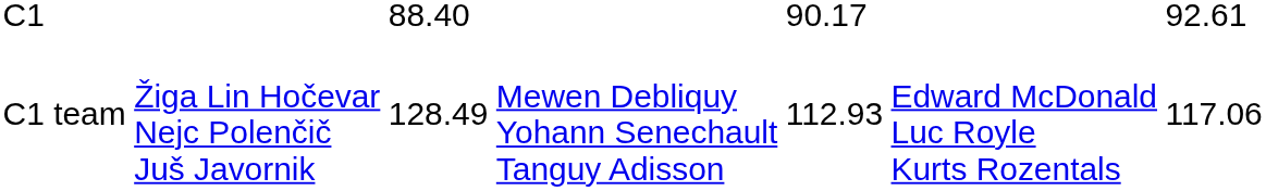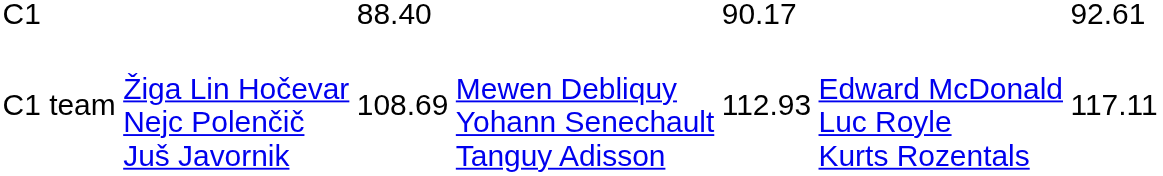C1 team | column 3: 128.49 -> 108.69
C1 team | column 7: 117.06 -> 117.11
